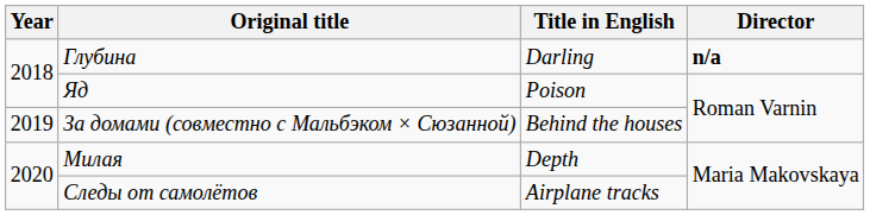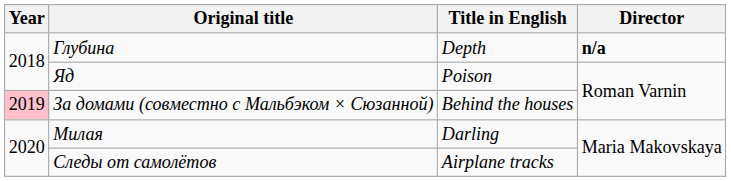Глубина | Title in English: Darling -> Depth
За домами (совместно с Мальбэком × Сюзанной) | Year: no background -> pink background
Милая | Title in English: Depth -> Darling
